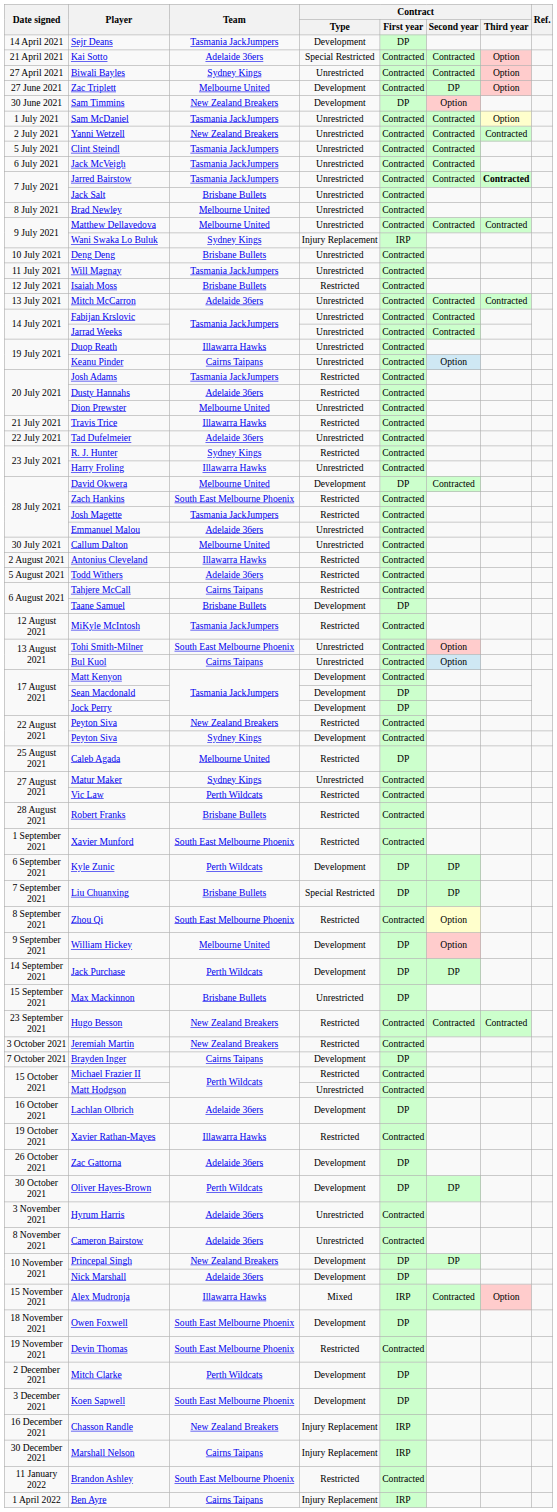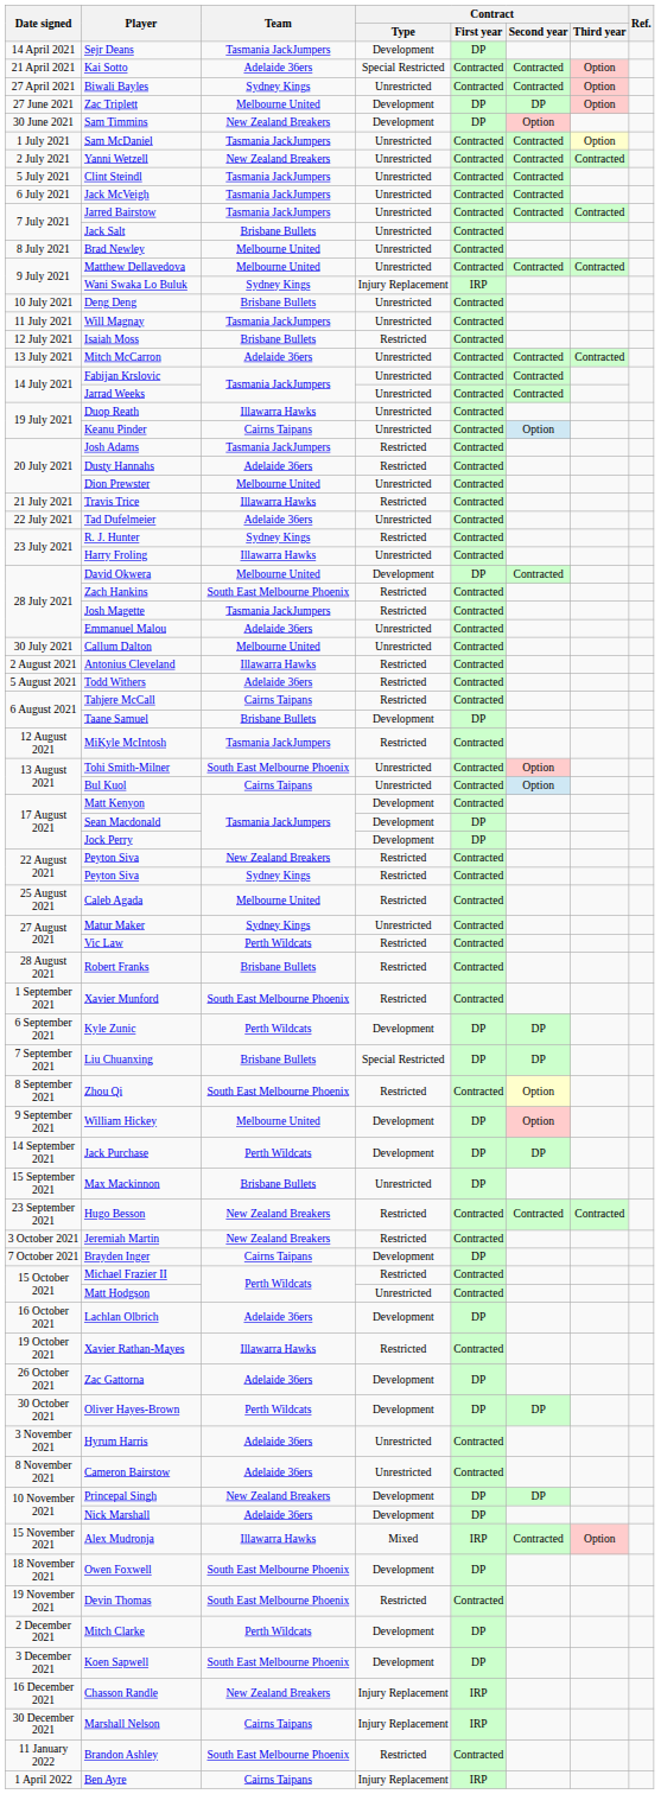Zac Triplett | Contract / First year: Contracted -> DP
Jarred Bairstow | Contract / Third year: bold -> normal
Peyton Siva / Sydney Kings | Contract / Type: Development -> Restricted
Caleb Agada | Contract / First year: DP -> Contracted
